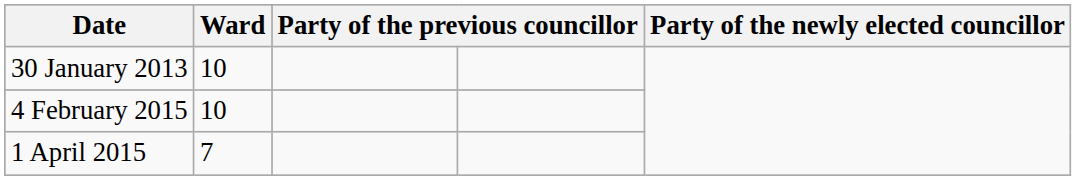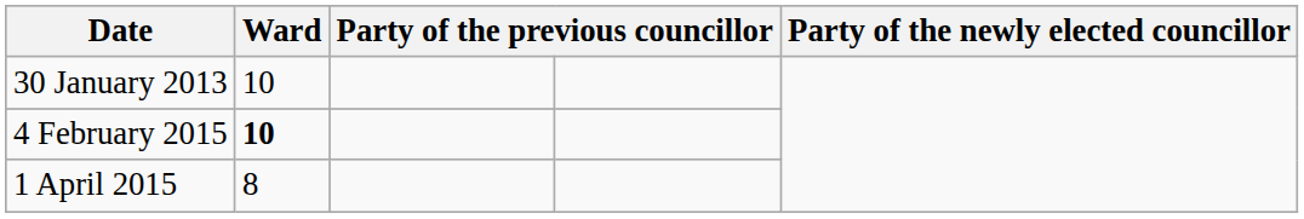4 February 2015 | Ward: normal -> bold
1 April 2015 | Ward: 7 -> 8
